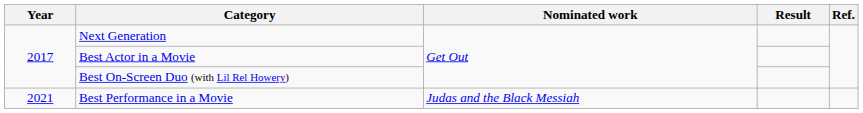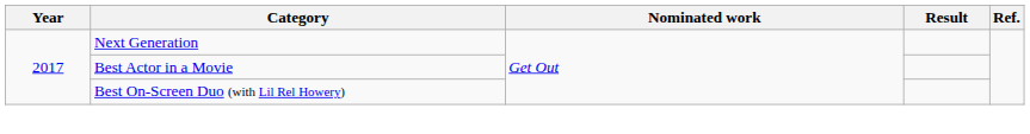- row: 2021 | Best Performance in a Movie | Judas and the Black Messiah
